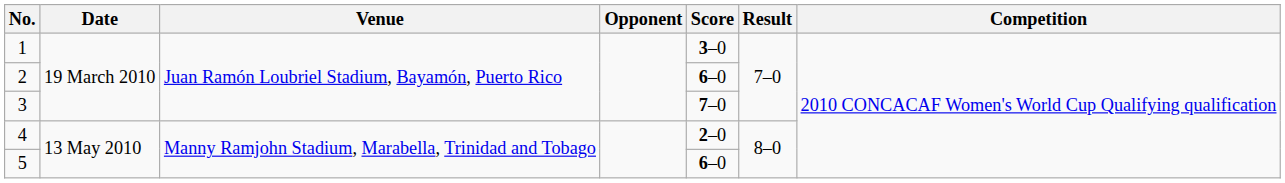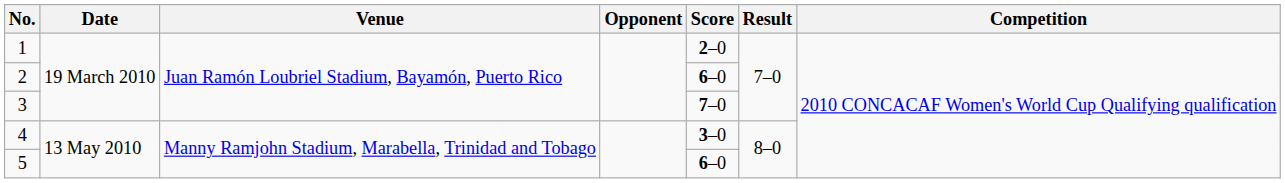1 | Score: 3–0 -> 2–0
4 | Score: 2–0 -> 3–0
